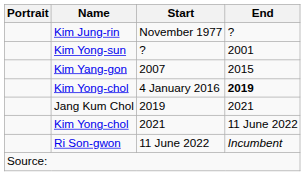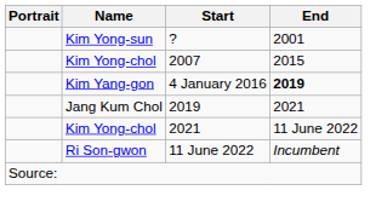- row: Kim Jung-rin | November 1977 | ?
2007 | Name: Kim Yang-gon -> Kim Yong-chol
4 January 2016 | Name: Kim Yong-chol -> Kim Yang-gon
